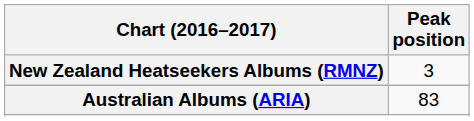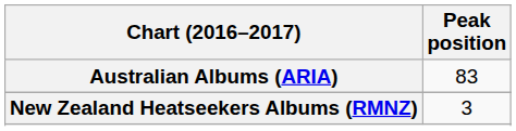rows swapped: Australian Albums (ARIA) <-> New Zealand Heatseekers Albums (RMNZ)
